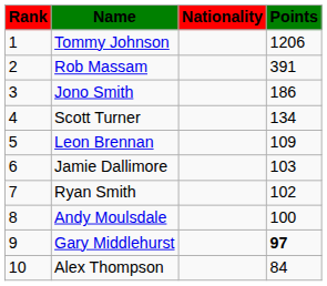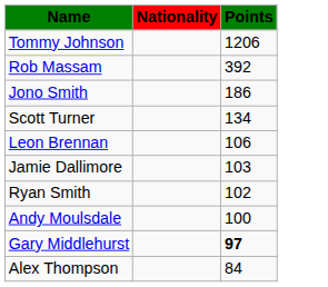- column: Rank | 1 | 2 | 3 | 4 | 5 | 6 | 7 | 8 | 9 | 10
Rob Massam | Points: 391 -> 392
Leon Brennan | Points: 109 -> 106
